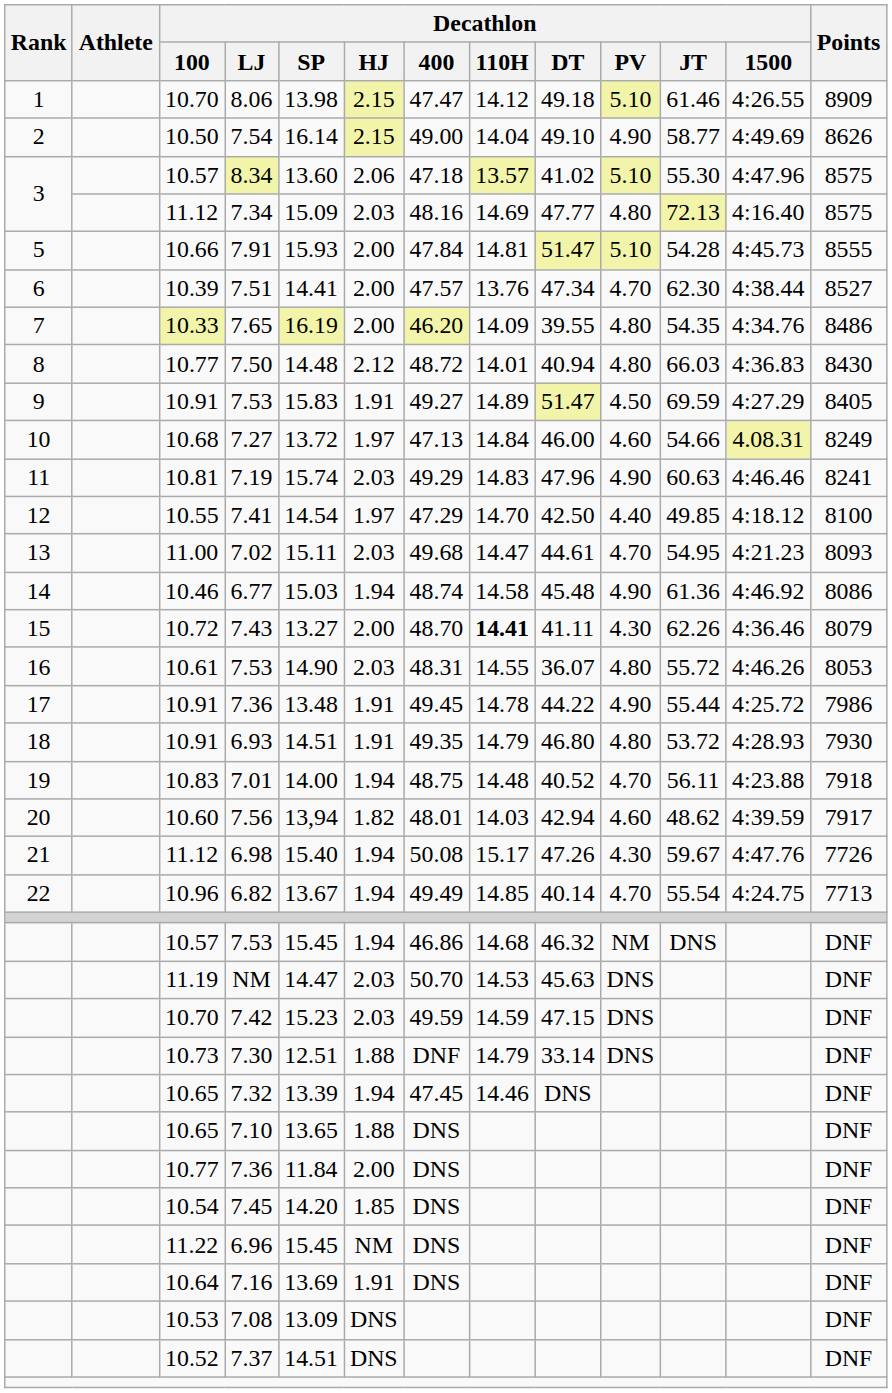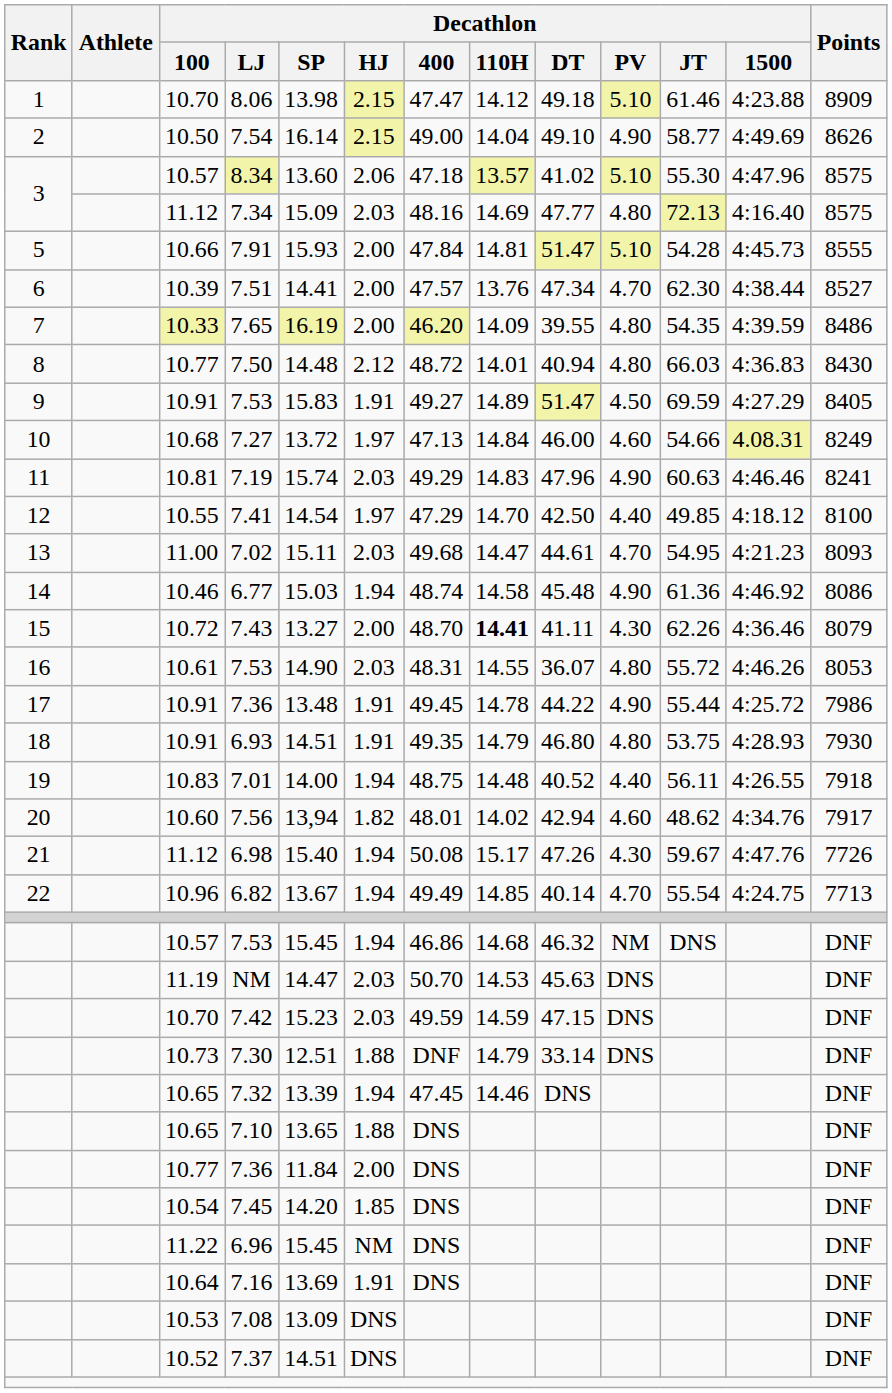8.06 | Decathlon / 1500: 4:26.55 -> 4:23.88
7.65 | Decathlon / 1500: 4:34.76 -> 4:39.59
6.93 | Decathlon / JT: 53.72 -> 53.75
7.01 | Decathlon / PV: 4.70 -> 4.40
7.01 | Decathlon / 1500: 4:23.88 -> 4:26.55
7.56 | Decathlon / 110H: 14.03 -> 14.02
7.56 | Decathlon / 1500: 4:39.59 -> 4:34.76
